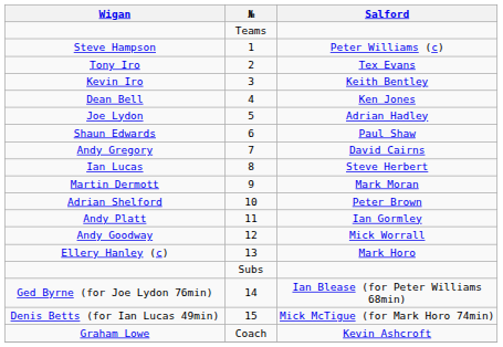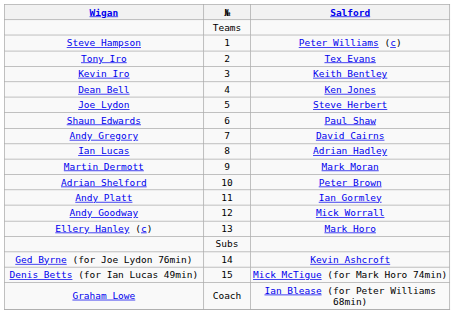Joe Lydon | Salford: Adrian Hadley -> Steve Herbert
Ian Lucas | Salford: Steve Herbert -> Adrian Hadley
Ged Byrne (for Joe Lydon 76min) | Salford: Ian Blease (for Peter Williams 68min) -> Kevin Ashcroft
Graham Lowe | Salford: Kevin Ashcroft -> Ian Blease (for Peter Williams 68min)
